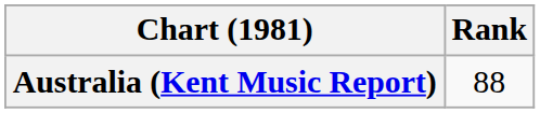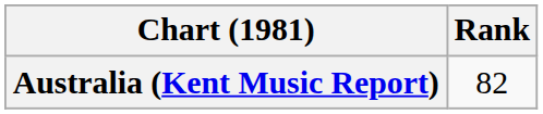Australia (Kent Music Report) | Rank: 88 -> 82
